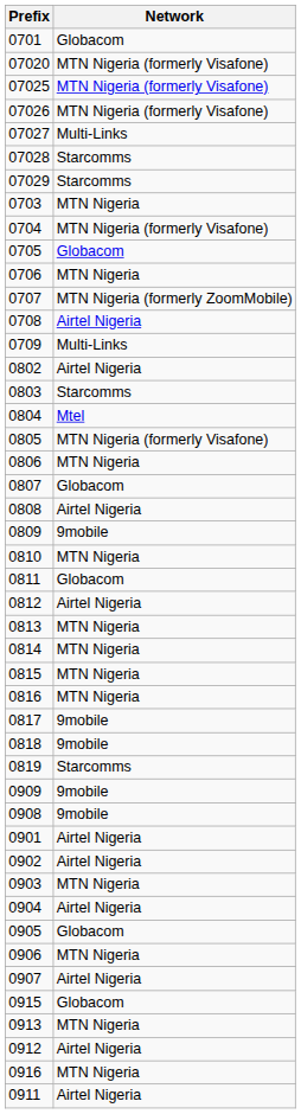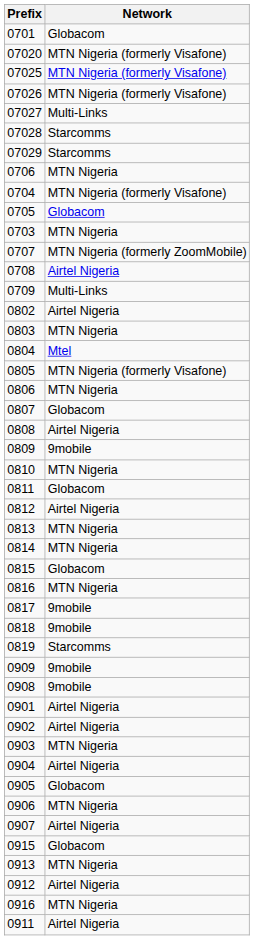rows swapped: 0703 <-> 0706
0803 | Network: Starcomms -> MTN Nigeria
0815 | Network: MTN Nigeria -> Globacom
